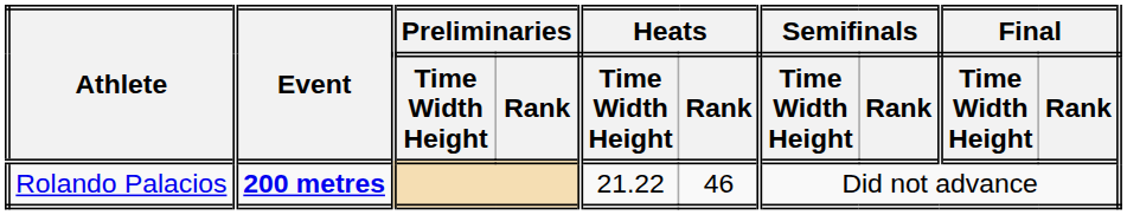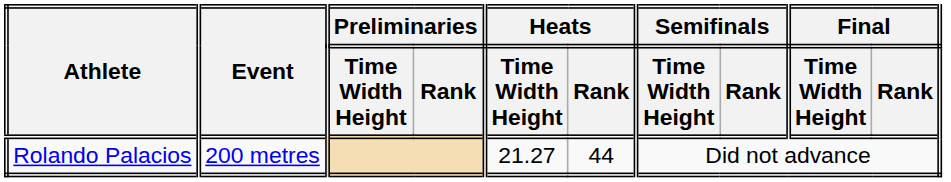Rolando Palacios | Event: bold -> normal
Rolando Palacios | Heats / Time Width Height: 21.22 -> 21.27
Rolando Palacios | Heats / Rank: 46 -> 44
